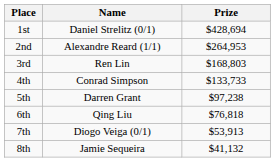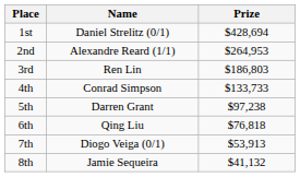3rd | Prize: $168,803 -> $186,803
